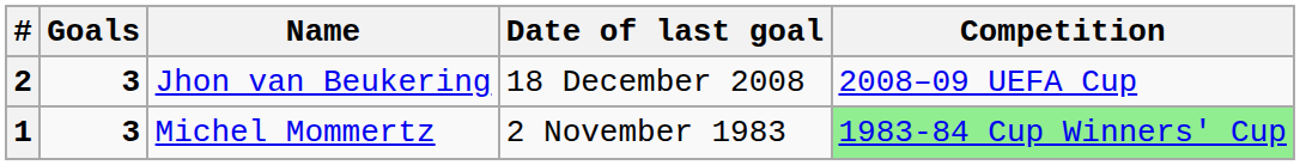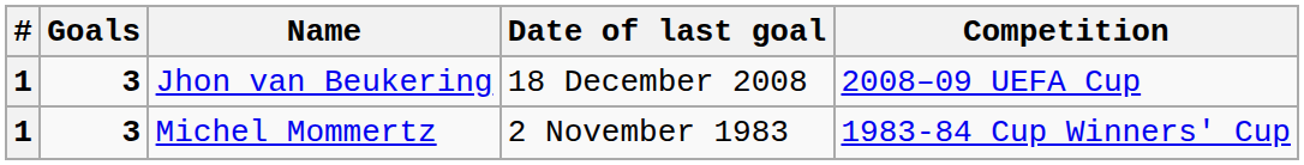Jhon van Beukering | #: 2 -> 1
Michel Mommertz | Competition: lightgreen background -> no background
